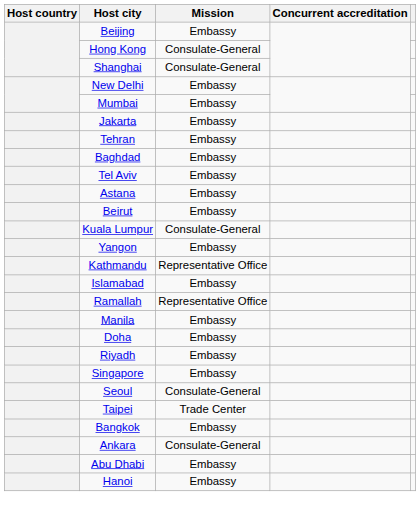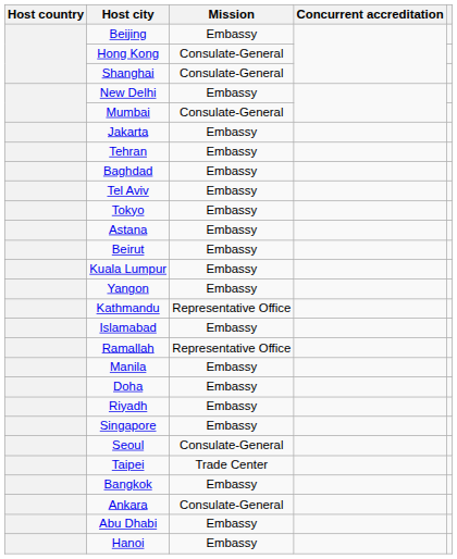Mumbai | Mission: Embassy -> Consulate-General
+ row: Tokyo | Embassy
Kuala Lumpur | Mission: Consulate-General -> Embassy
